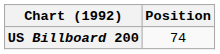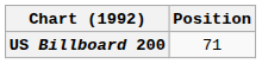US Billboard 200 | Position: 74 -> 71
